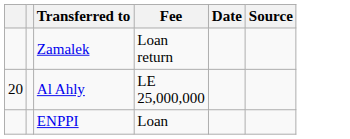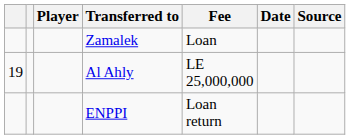+ column: Player
Zamalek | Fee: Loan return -> Loan
Al Ahly | column 1: 20 -> 19
ENPPI | Fee: Loan -> Loan return
